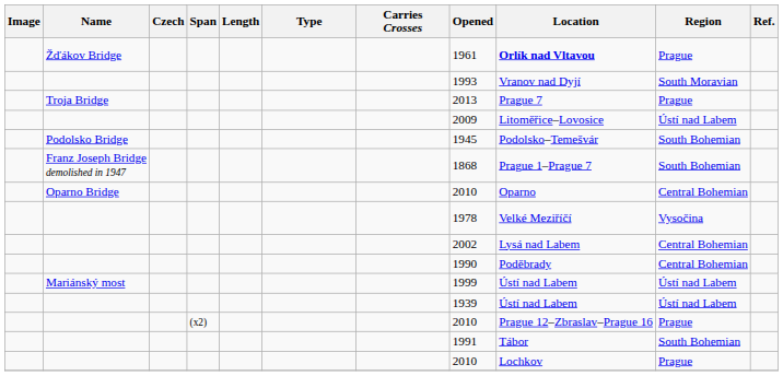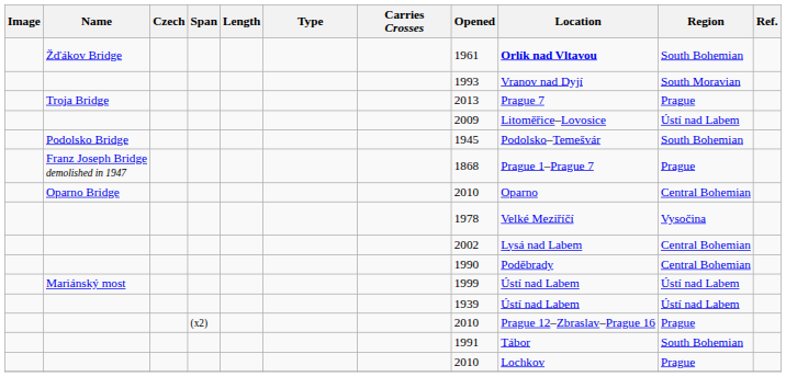Žďákov Bridge | Region: Prague -> South Bohemian
Franz Joseph Bridge demolished in 1947 | Region: South Bohemian -> Prague
